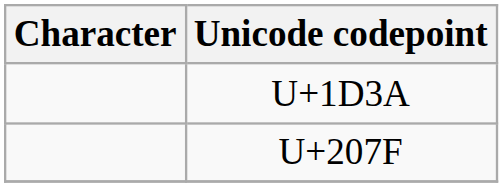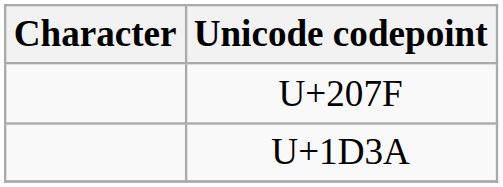rows swapped: U+207F <-> U+1D3A
